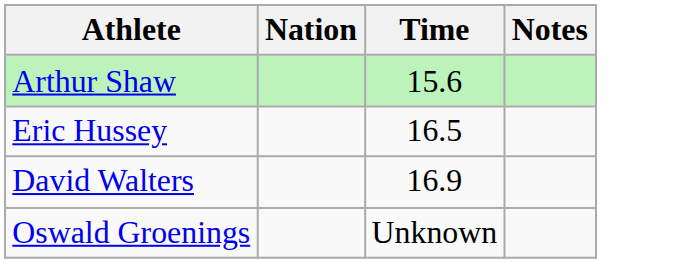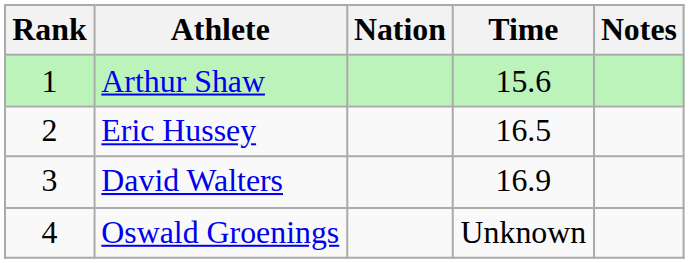+ column: Rank | 1 | 2 | 3 | 4
